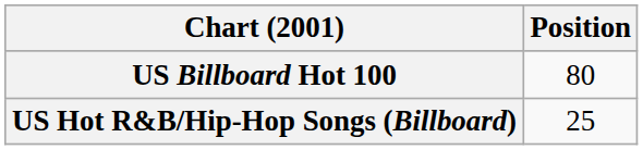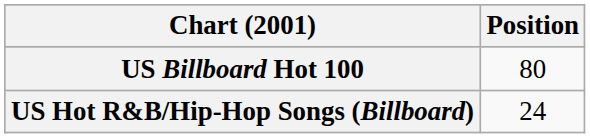US Hot R&B/Hip-Hop Songs (Billboard) | Position: 25 -> 24
